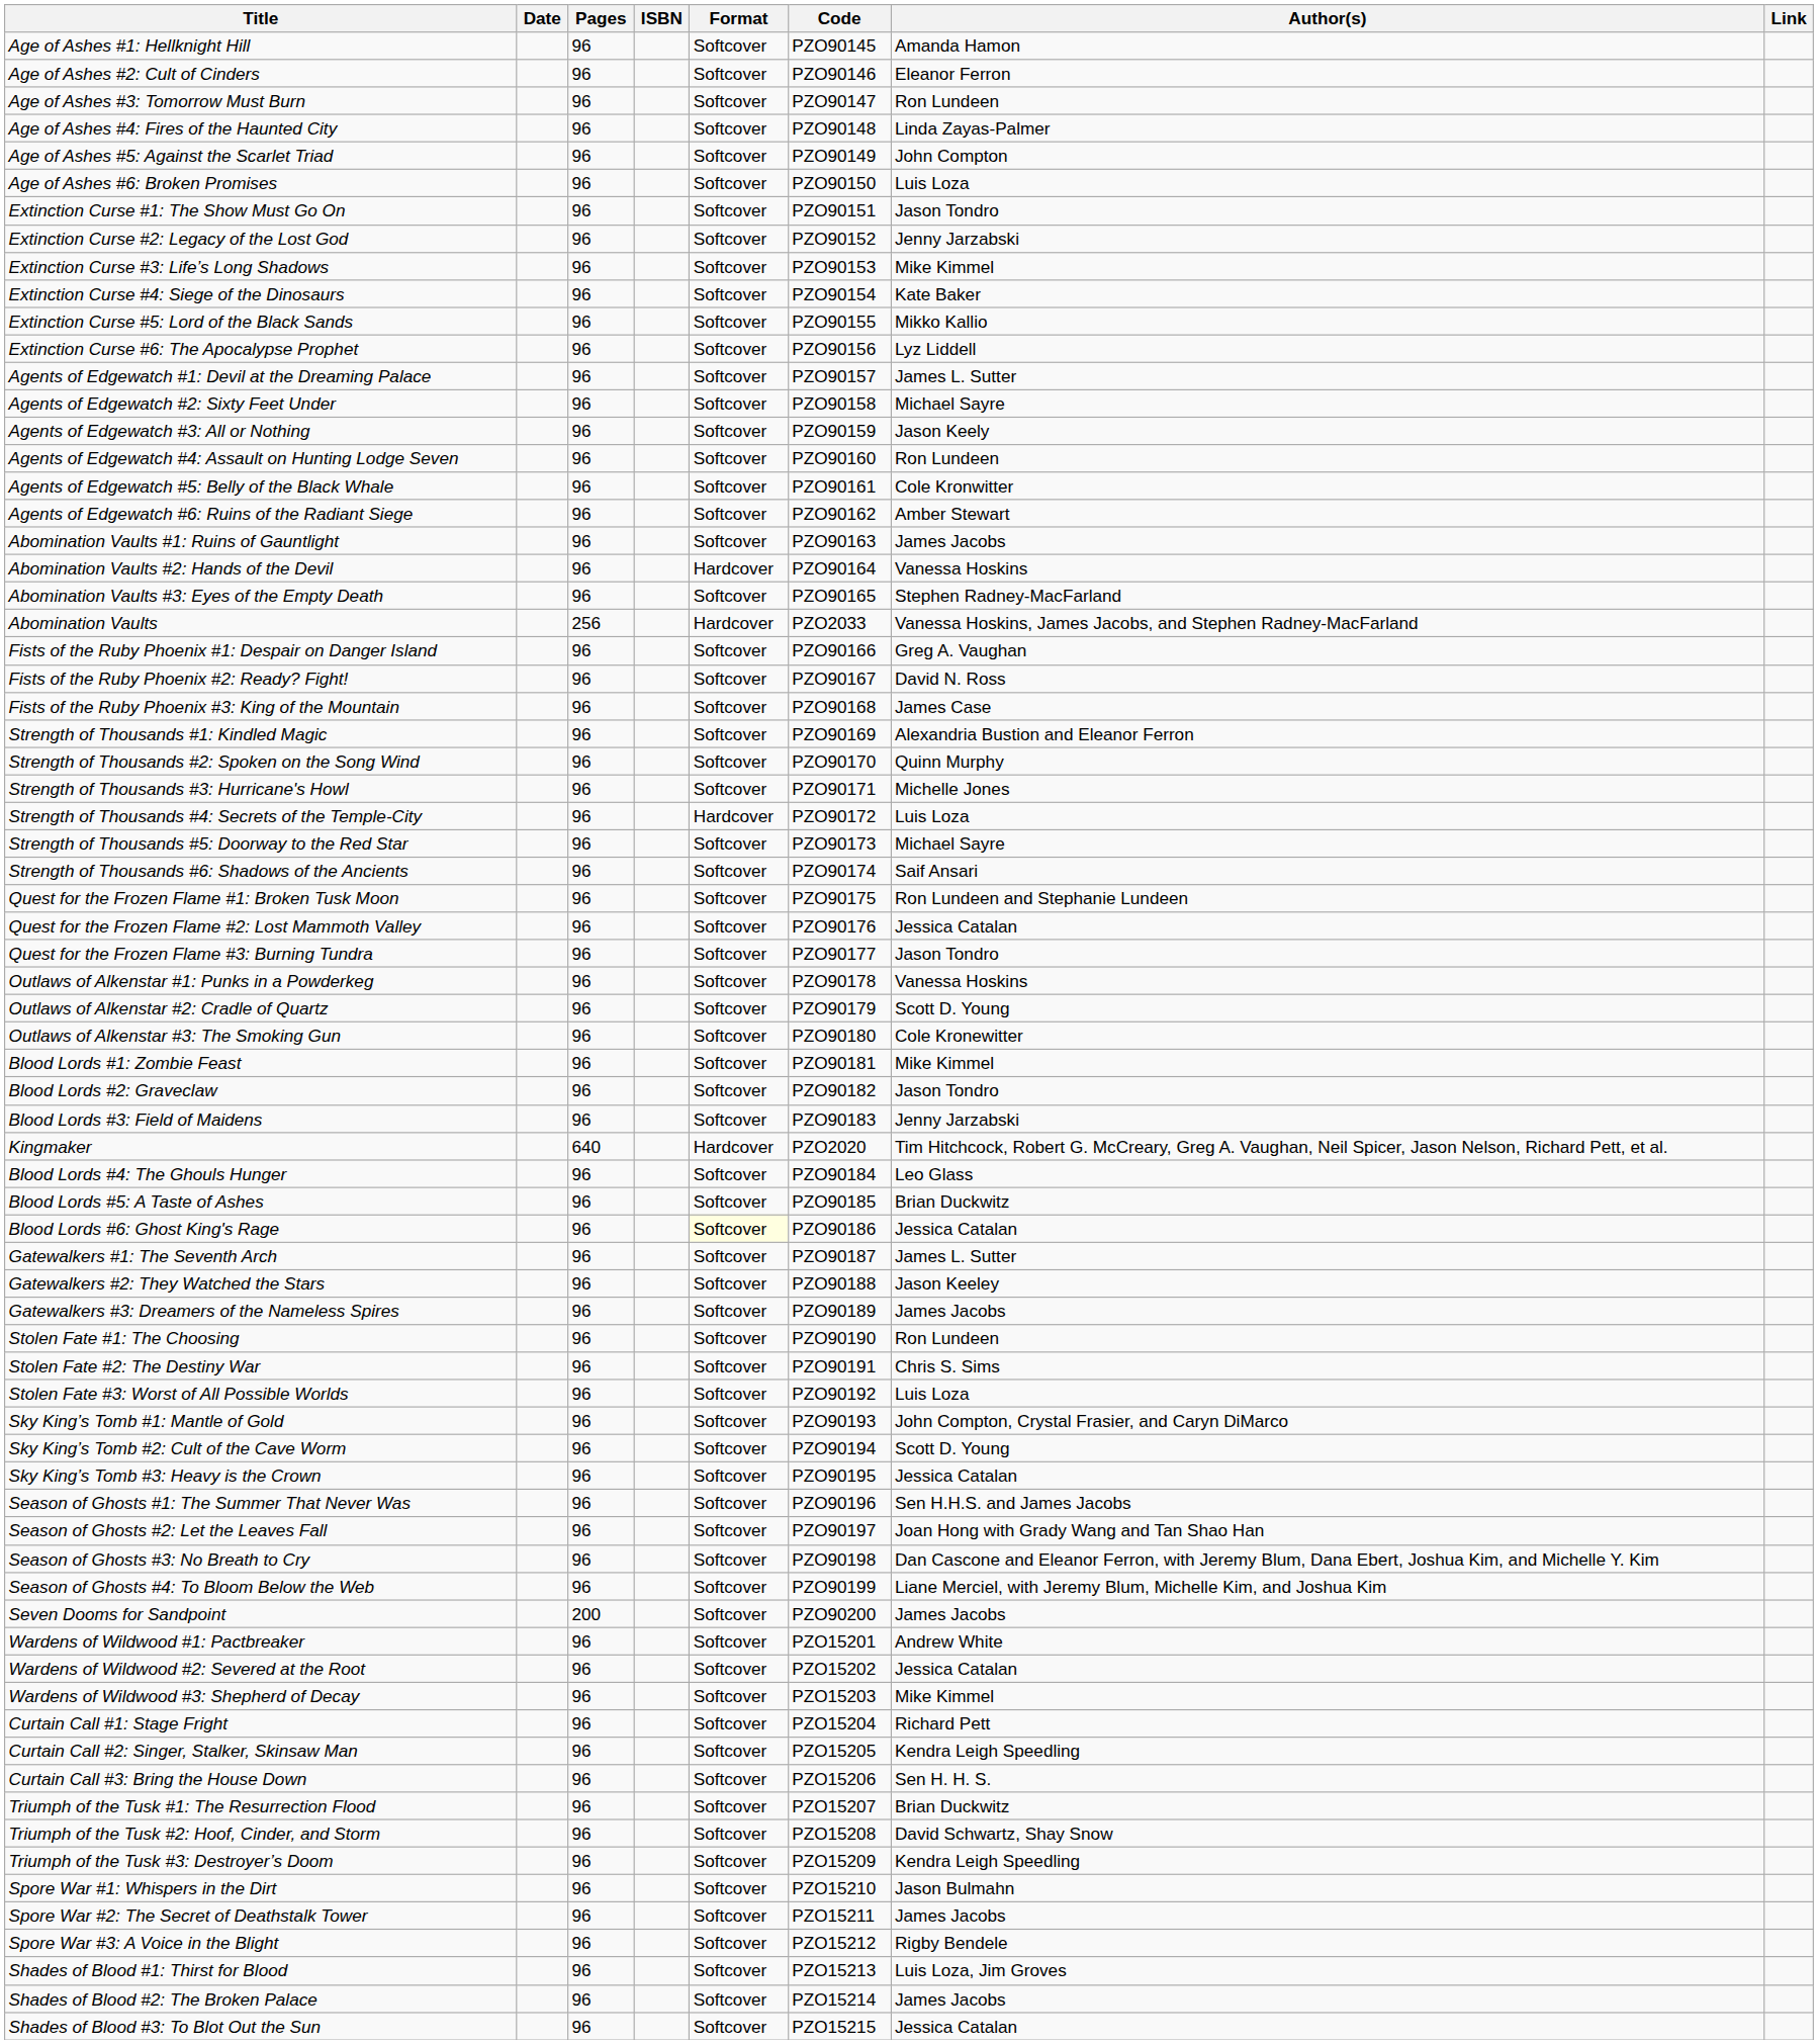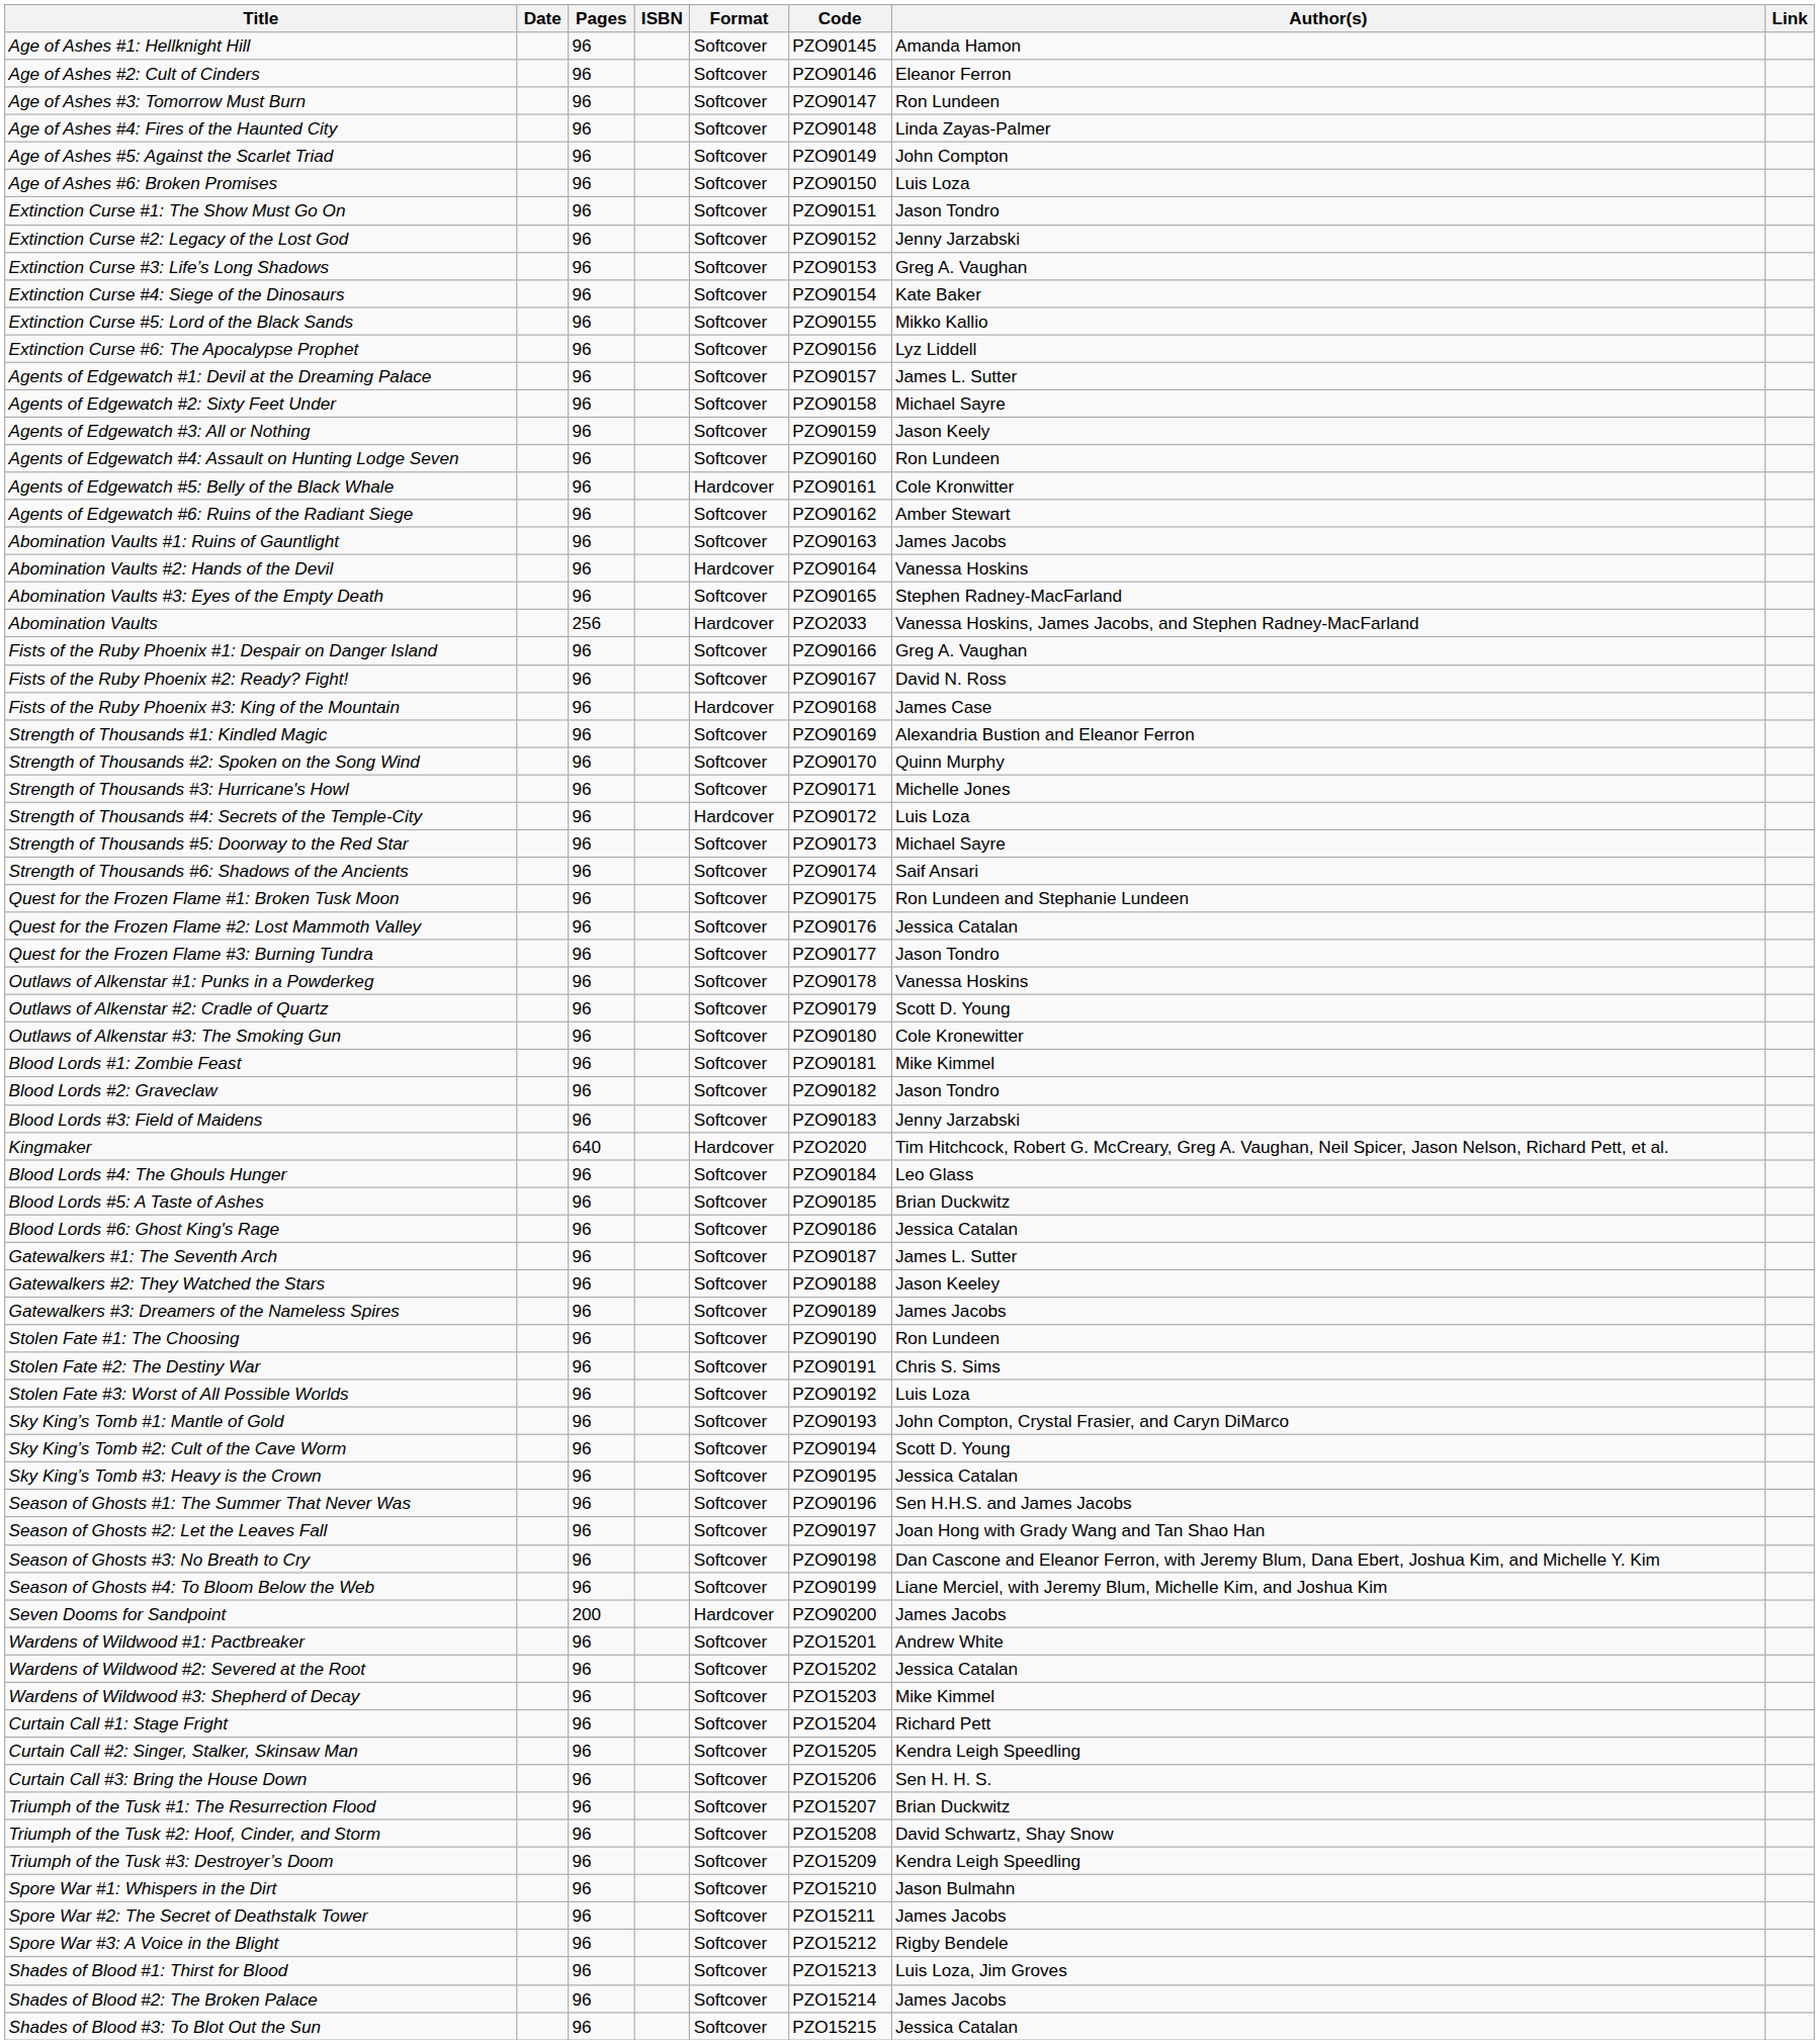Extinction Curse #3: Life’s Long Shadows | Author(s): Mike Kimmel -> Greg A. Vaughan
Agents of Edgewatch #5: Belly of the Black Whale | Format: Softcover -> Hardcover
Fists of the Ruby Phoenix #3: King of the Mountain | Format: Softcover -> Hardcover
Blood Lords #6: Ghost King's Rage | Format: lightyellow background -> no background
Seven Dooms for Sandpoint | Format: Softcover -> Hardcover
